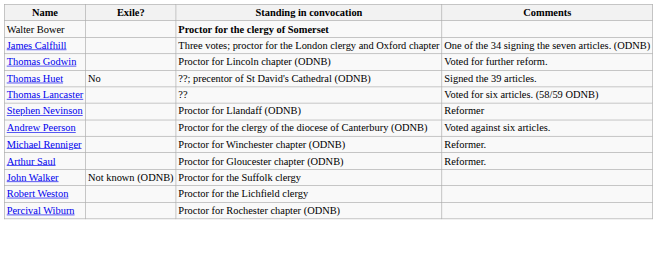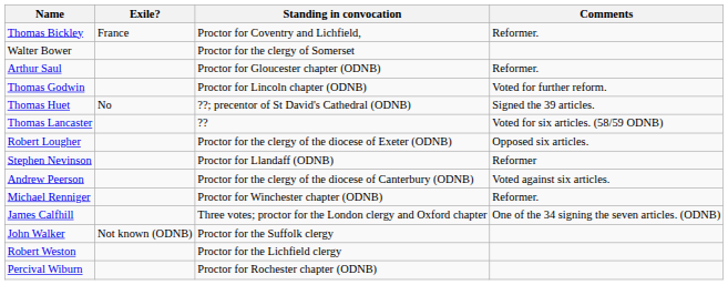+ row: Thomas Bickley | France | Proctor for Coventry and Lichfield, | Reformer.
Walter Bower | Standing in convocation: bold -> normal
rows swapped: James Calfhill <-> Arthur Saul
+ row: Robert Lougher | Proctor for the clergy of the diocese of Exeter (ODNB) | Opposed six articles.
